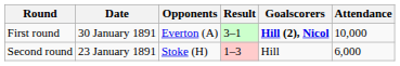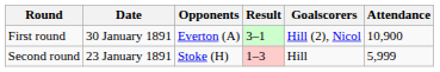First round | Goalscorers: bold -> normal
First round | Attendance: 10,000 -> 10,900
Second round | Attendance: 6,000 -> 5,999
